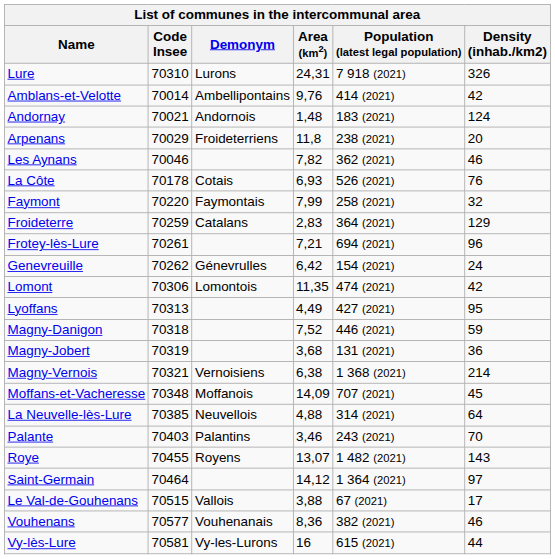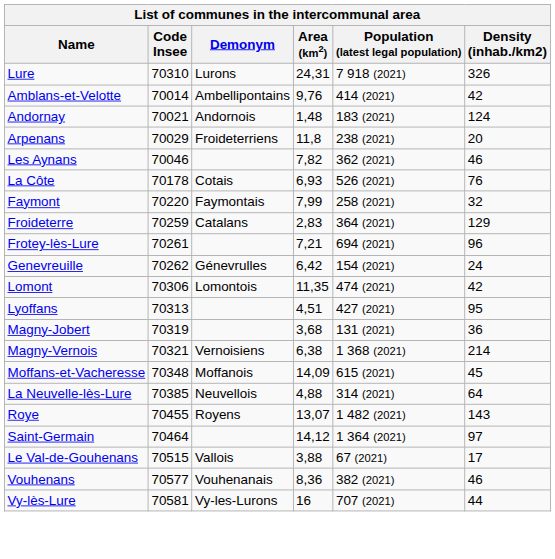Lyoffans | Area (km2): 4,49 -> 4,51
- row: Magny-Danigon | 70318 | 7,52 | 446 (2021) | 59
Moffans-et-Vacheresse | Population (latest legal population): 707 (2021) -> 615 (2021)
- row: Palante | 70403 | Palantins | 3,46 | 243 (2021) | 70
Vy-lès-Lure | Population (latest legal population): 615 (2021) -> 707 (2021)
